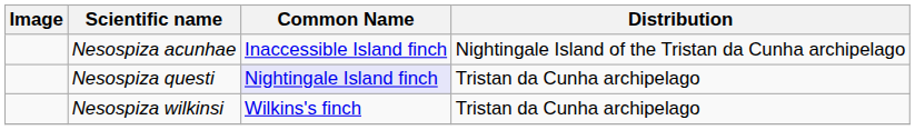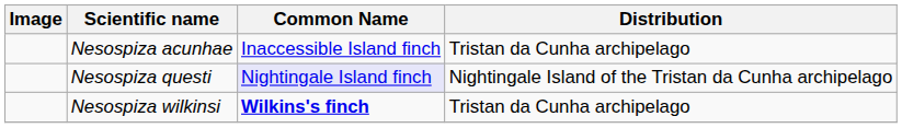Nesospiza acunhae | Distribution: Nightingale Island of the Tristan da Cunha archipelago -> Tristan da Cunha archipelago
Nesospiza questi | Distribution: Tristan da Cunha archipelago -> Nightingale Island of the Tristan da Cunha archipelago
Nesospiza wilkinsi | Common Name: normal -> bold
